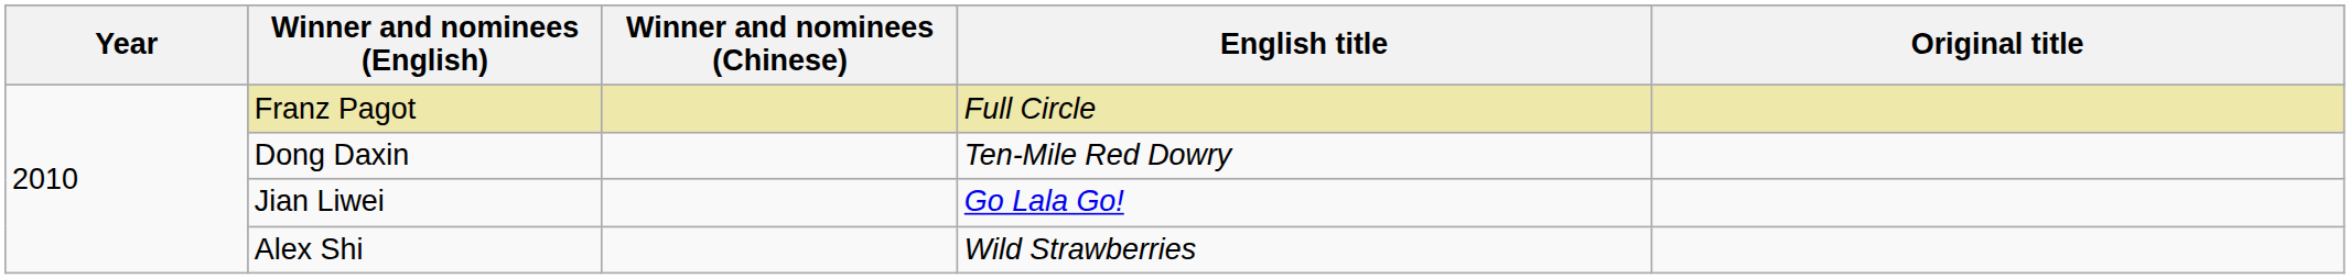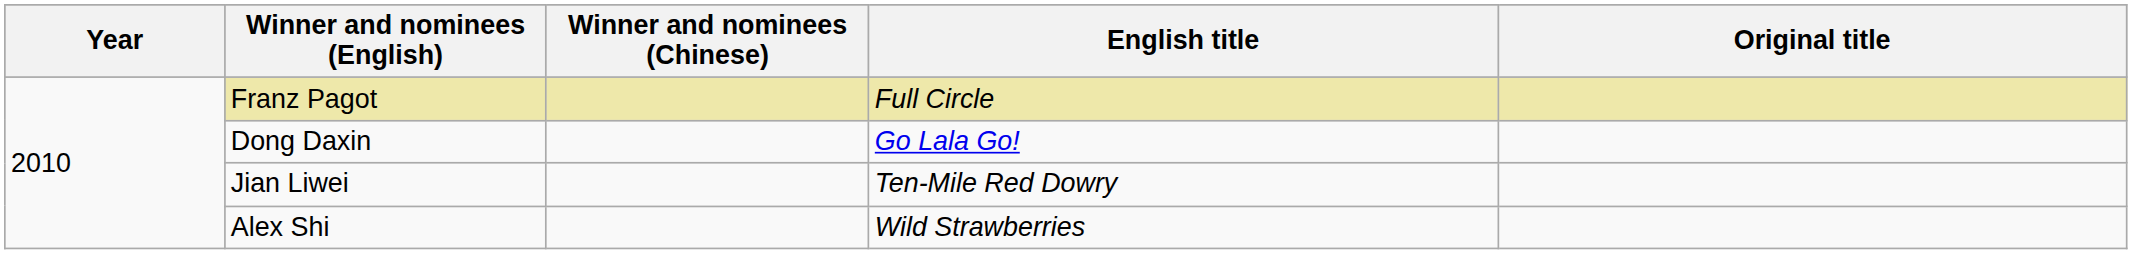Dong Daxin | English title: Ten-Mile Red Dowry -> Go Lala Go!
Jian Liwei | English title: Go Lala Go! -> Ten-Mile Red Dowry
